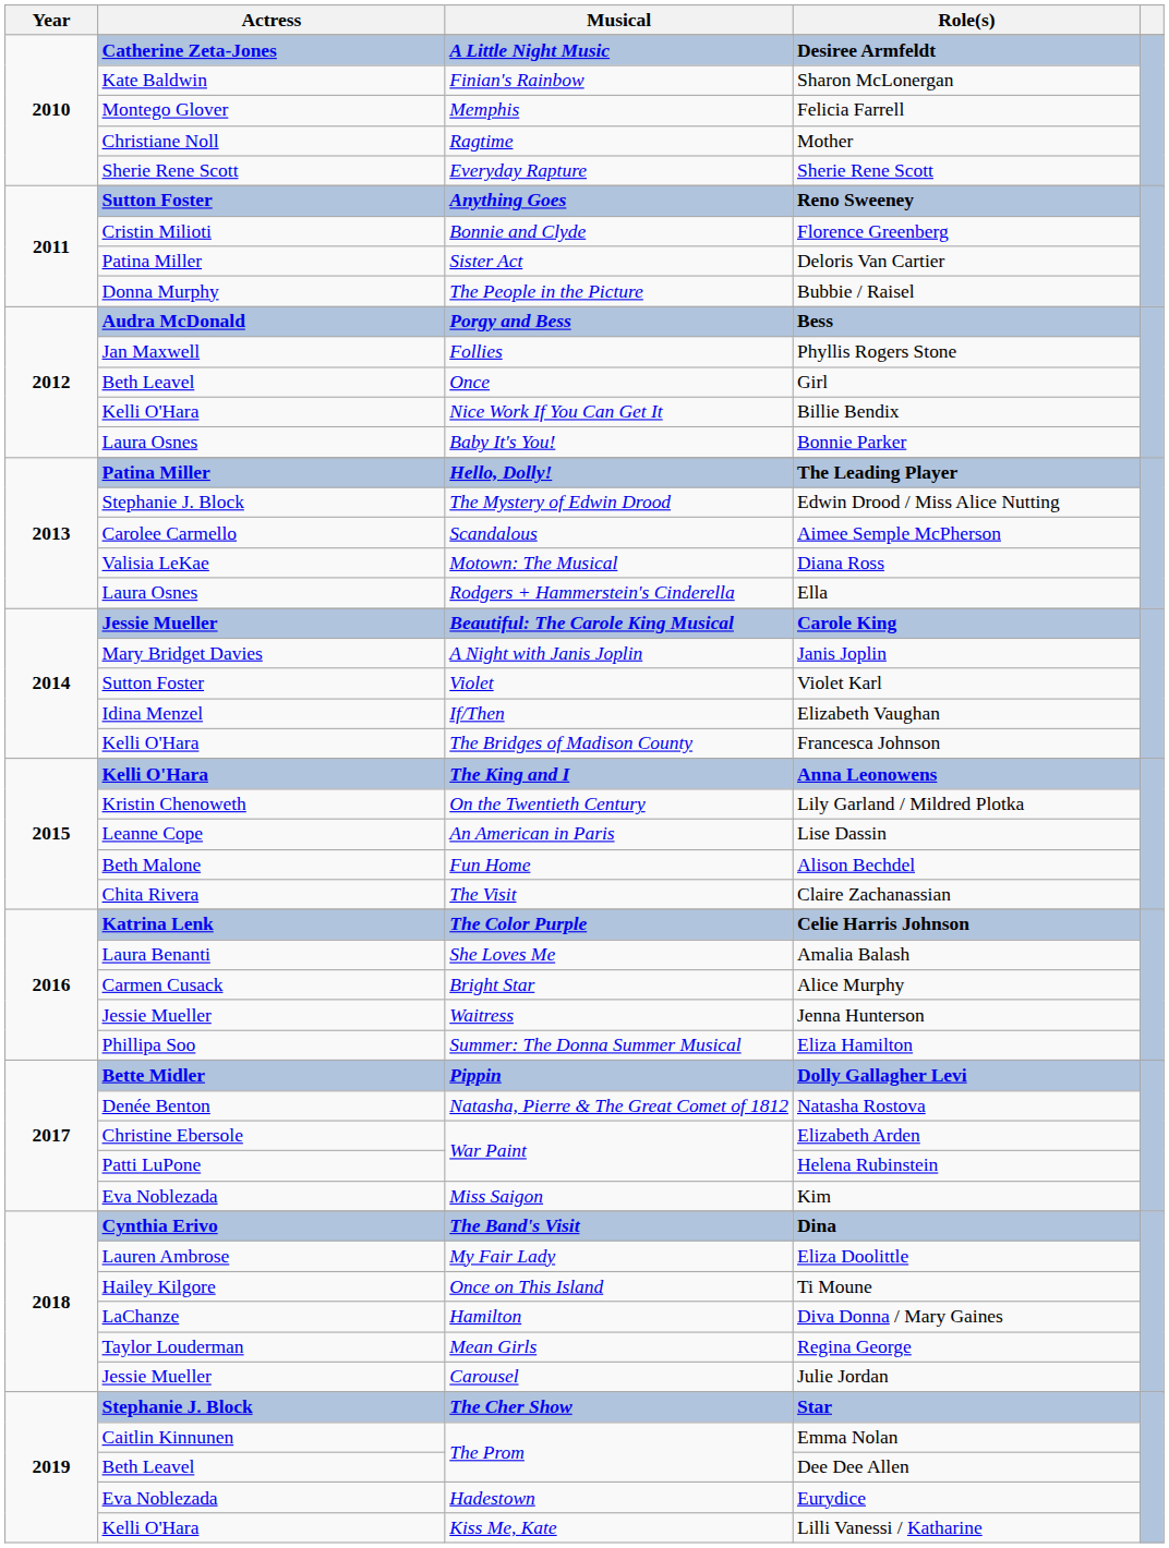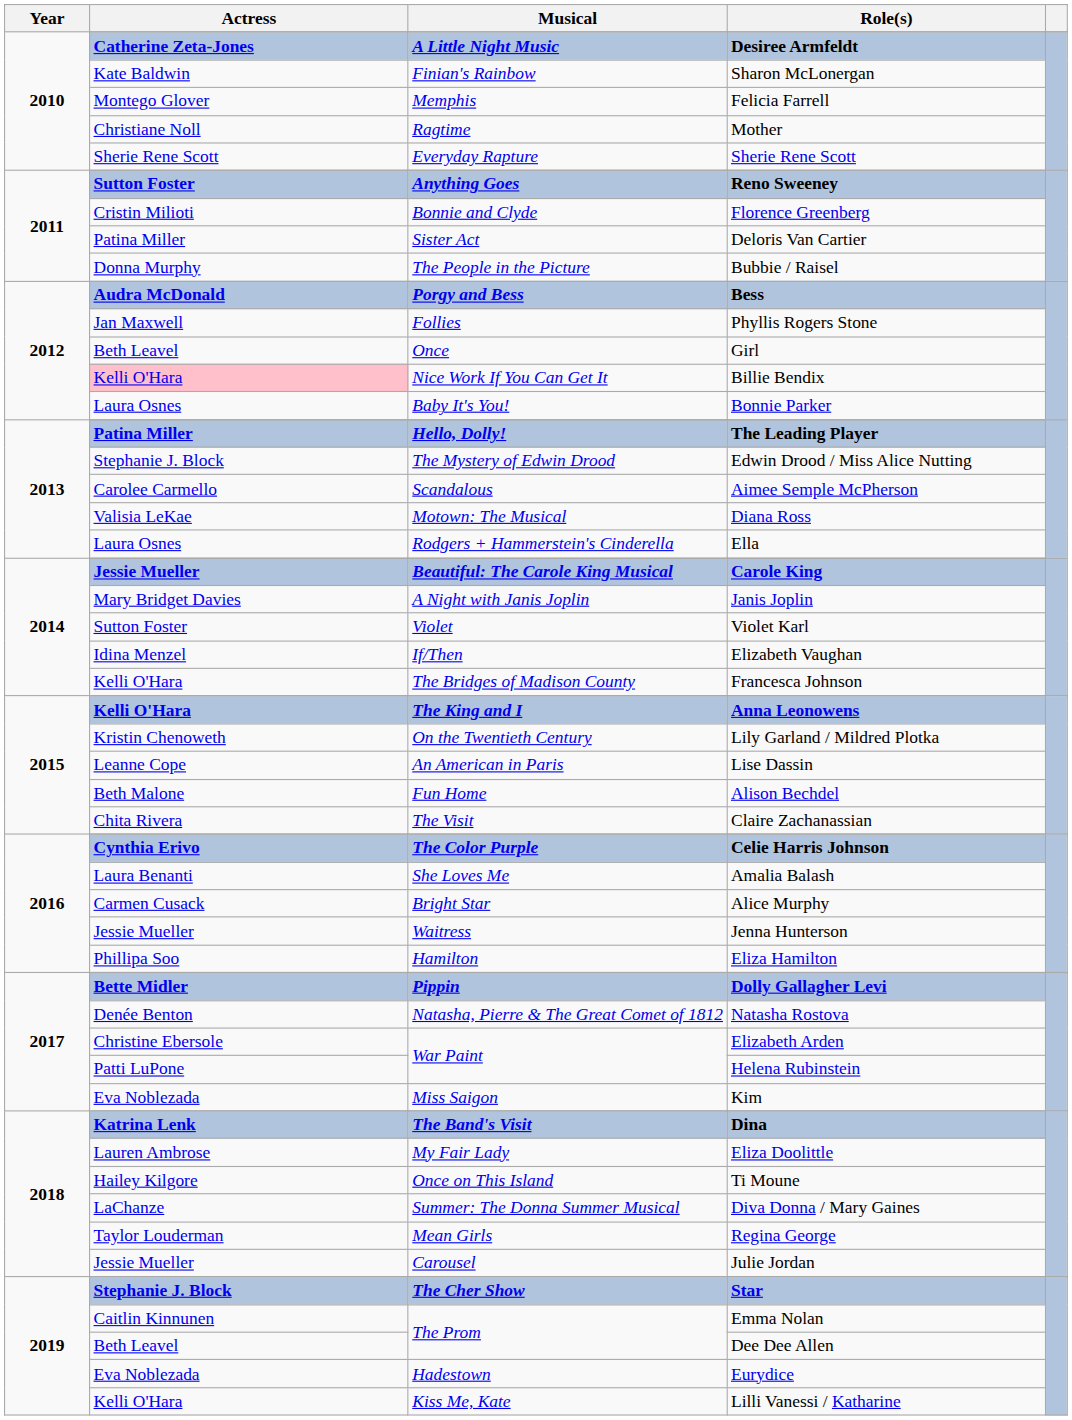Billie Bendix | Actress: no background -> pink background
Celie Harris Johnson | Actress: Katrina Lenk -> Cynthia Erivo
Eliza Hamilton | Musical: Summer: The Donna Summer Musical -> Hamilton
Dina | Actress: Cynthia Erivo -> Katrina Lenk
Diva Donna / Mary Gaines | Musical: Hamilton -> Summer: The Donna Summer Musical
